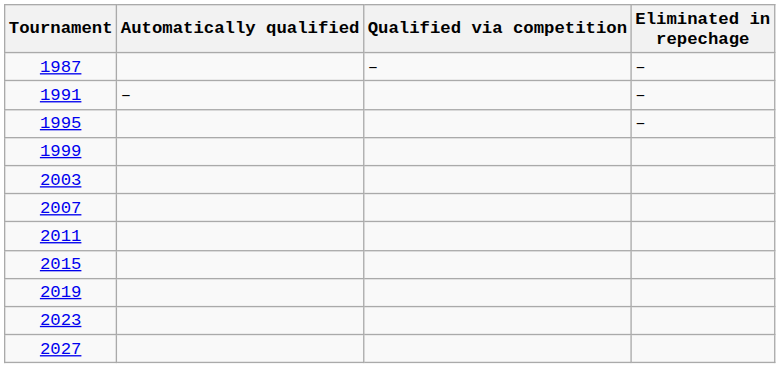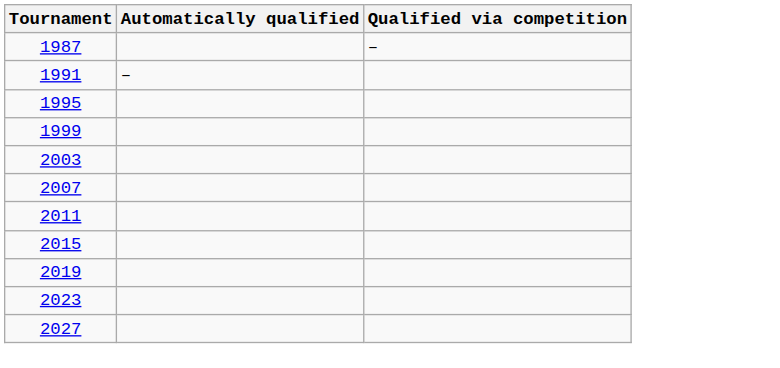- column: Eliminated in repechage | – | – | –
